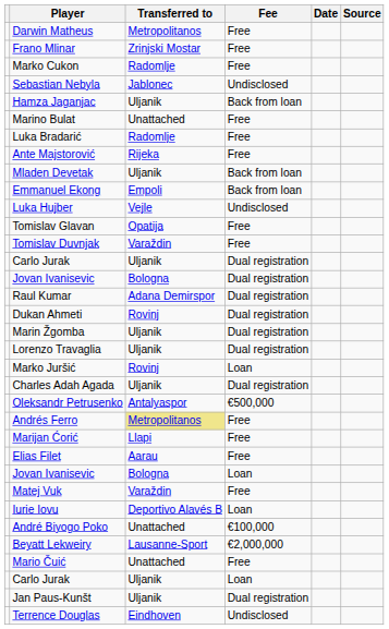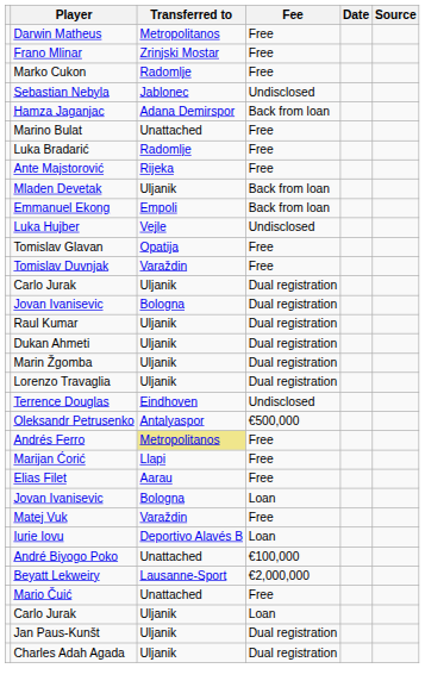Hamza Jaganjac | Transferred to: Uljanik -> Adana Demirspor
Raul Kumar | Transferred to: Adana Demirspor -> Uljanik
Dukan Ahmeti | Transferred to: Rovinj -> Uljanik
- row: Marko Juršić | Rovinj | Loan
rows swapped: Terrence Douglas <-> Charles Adah Agada
